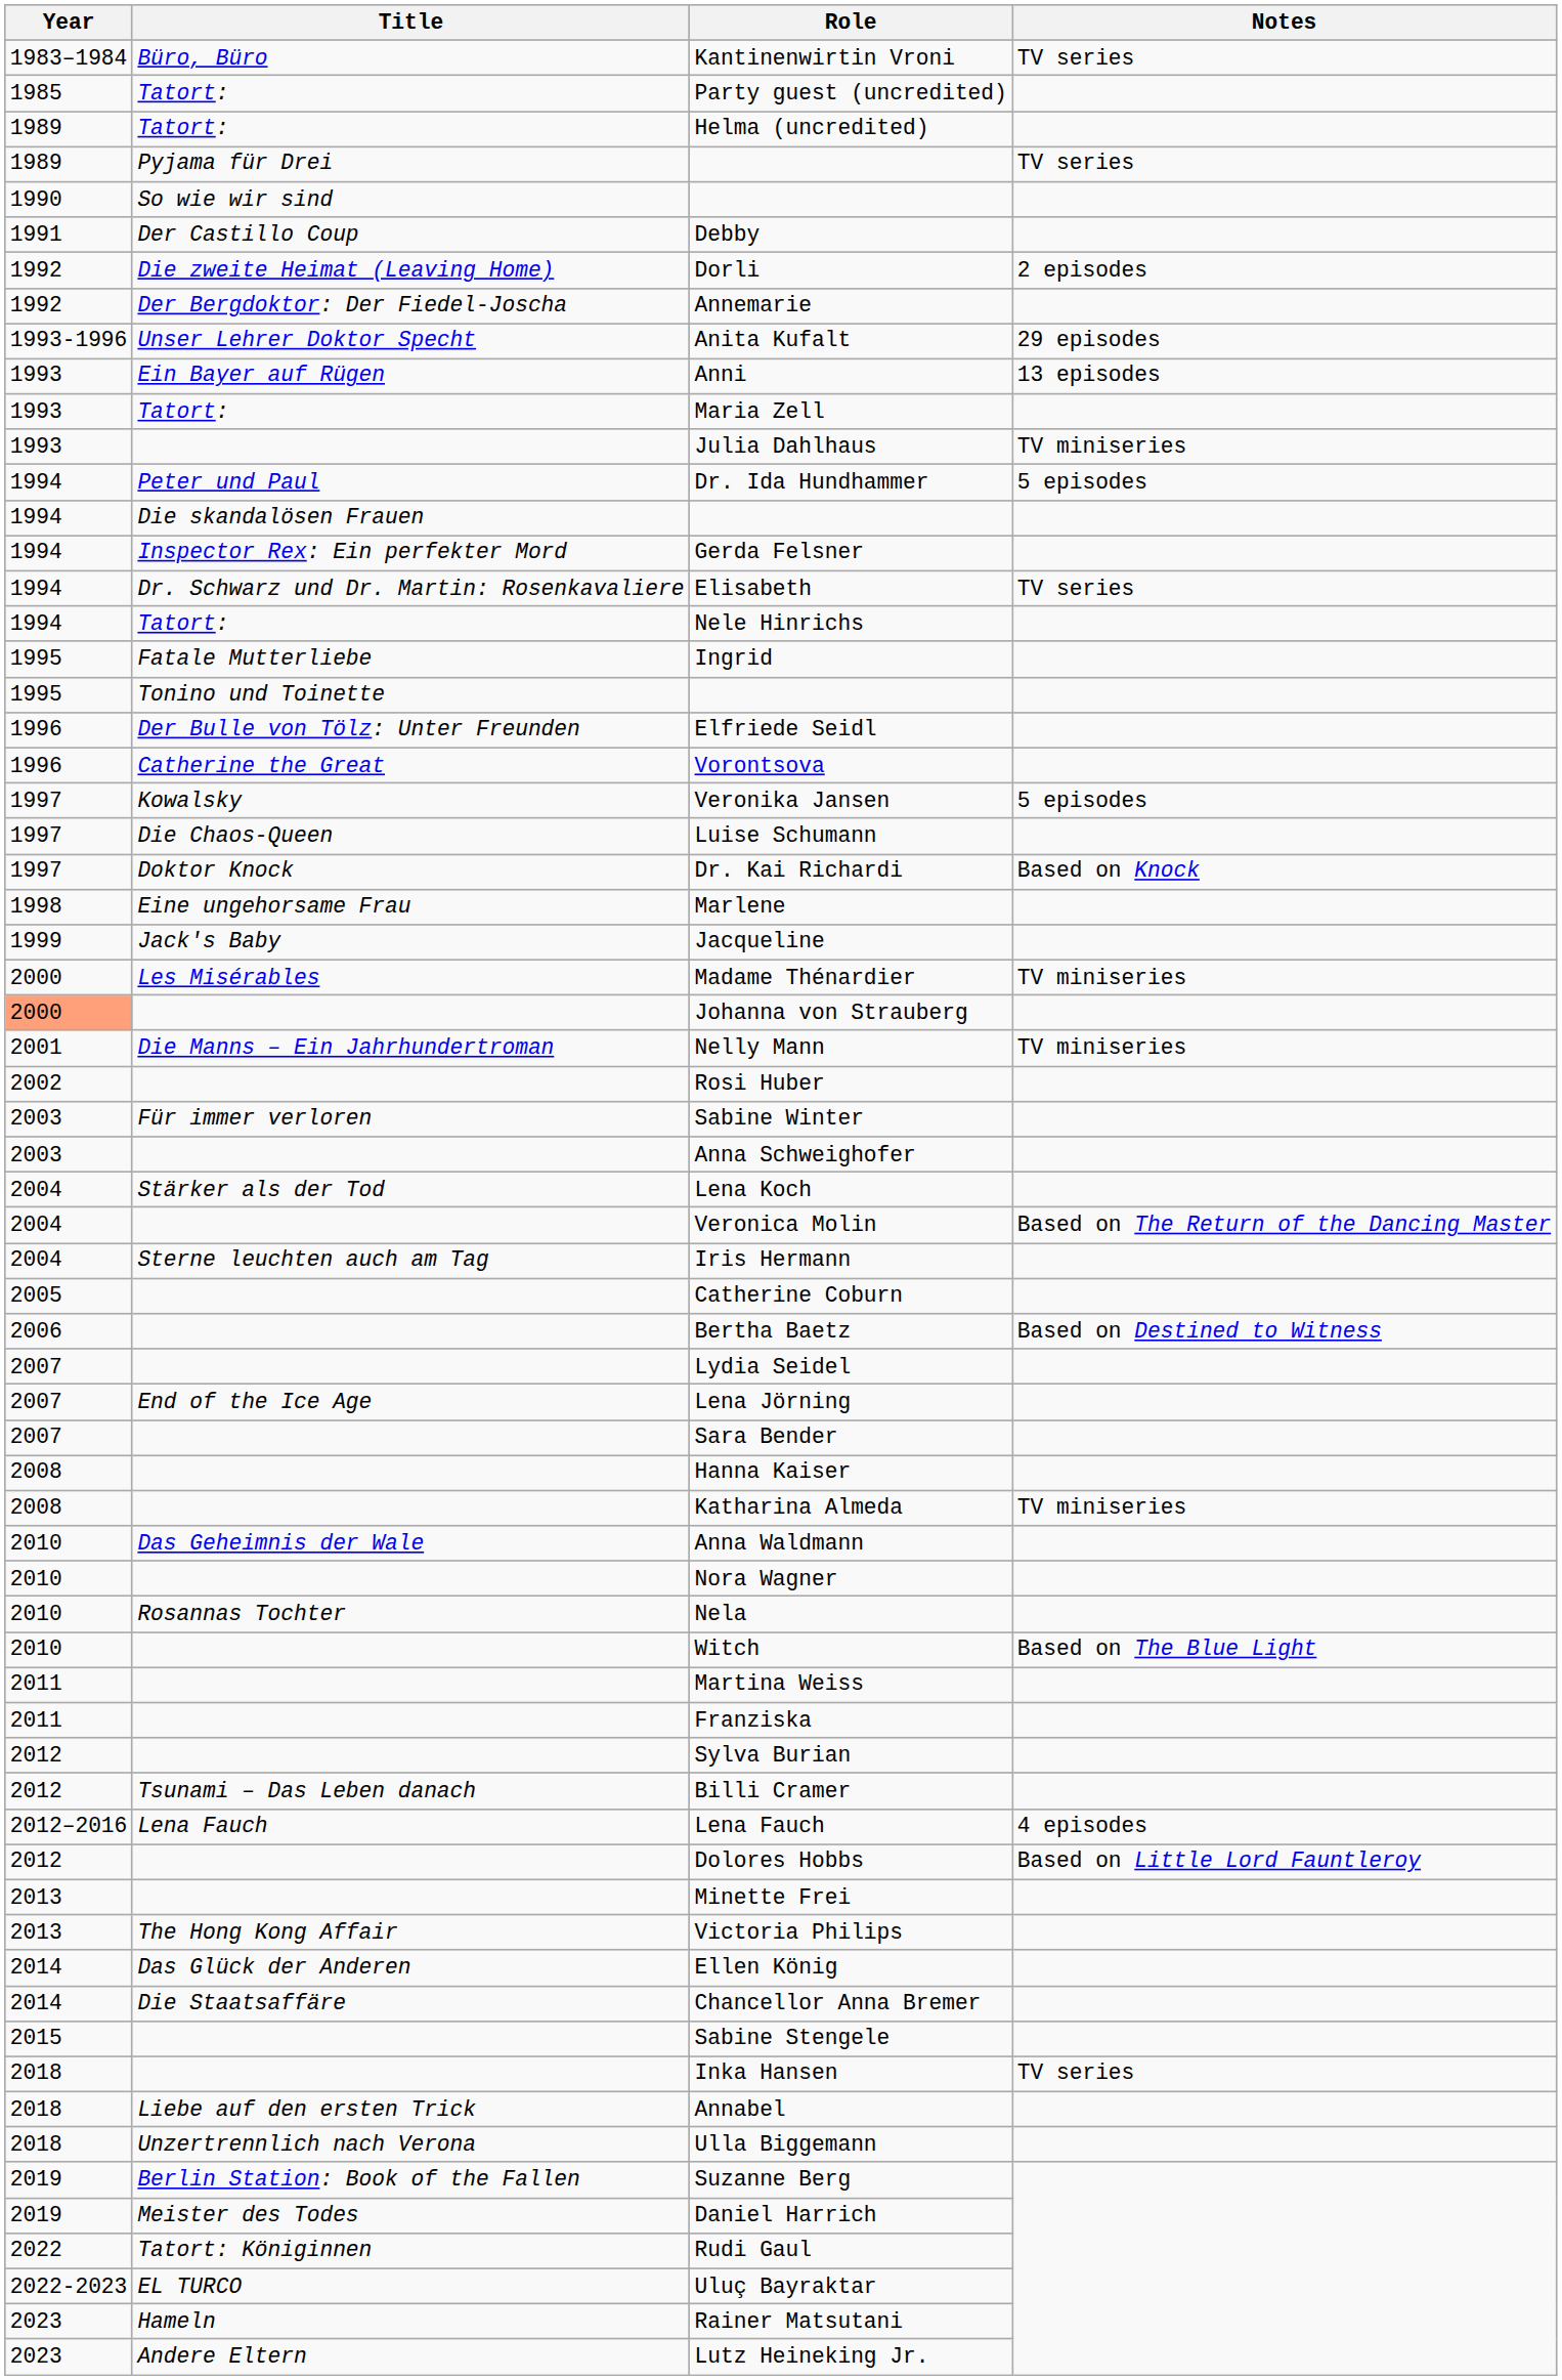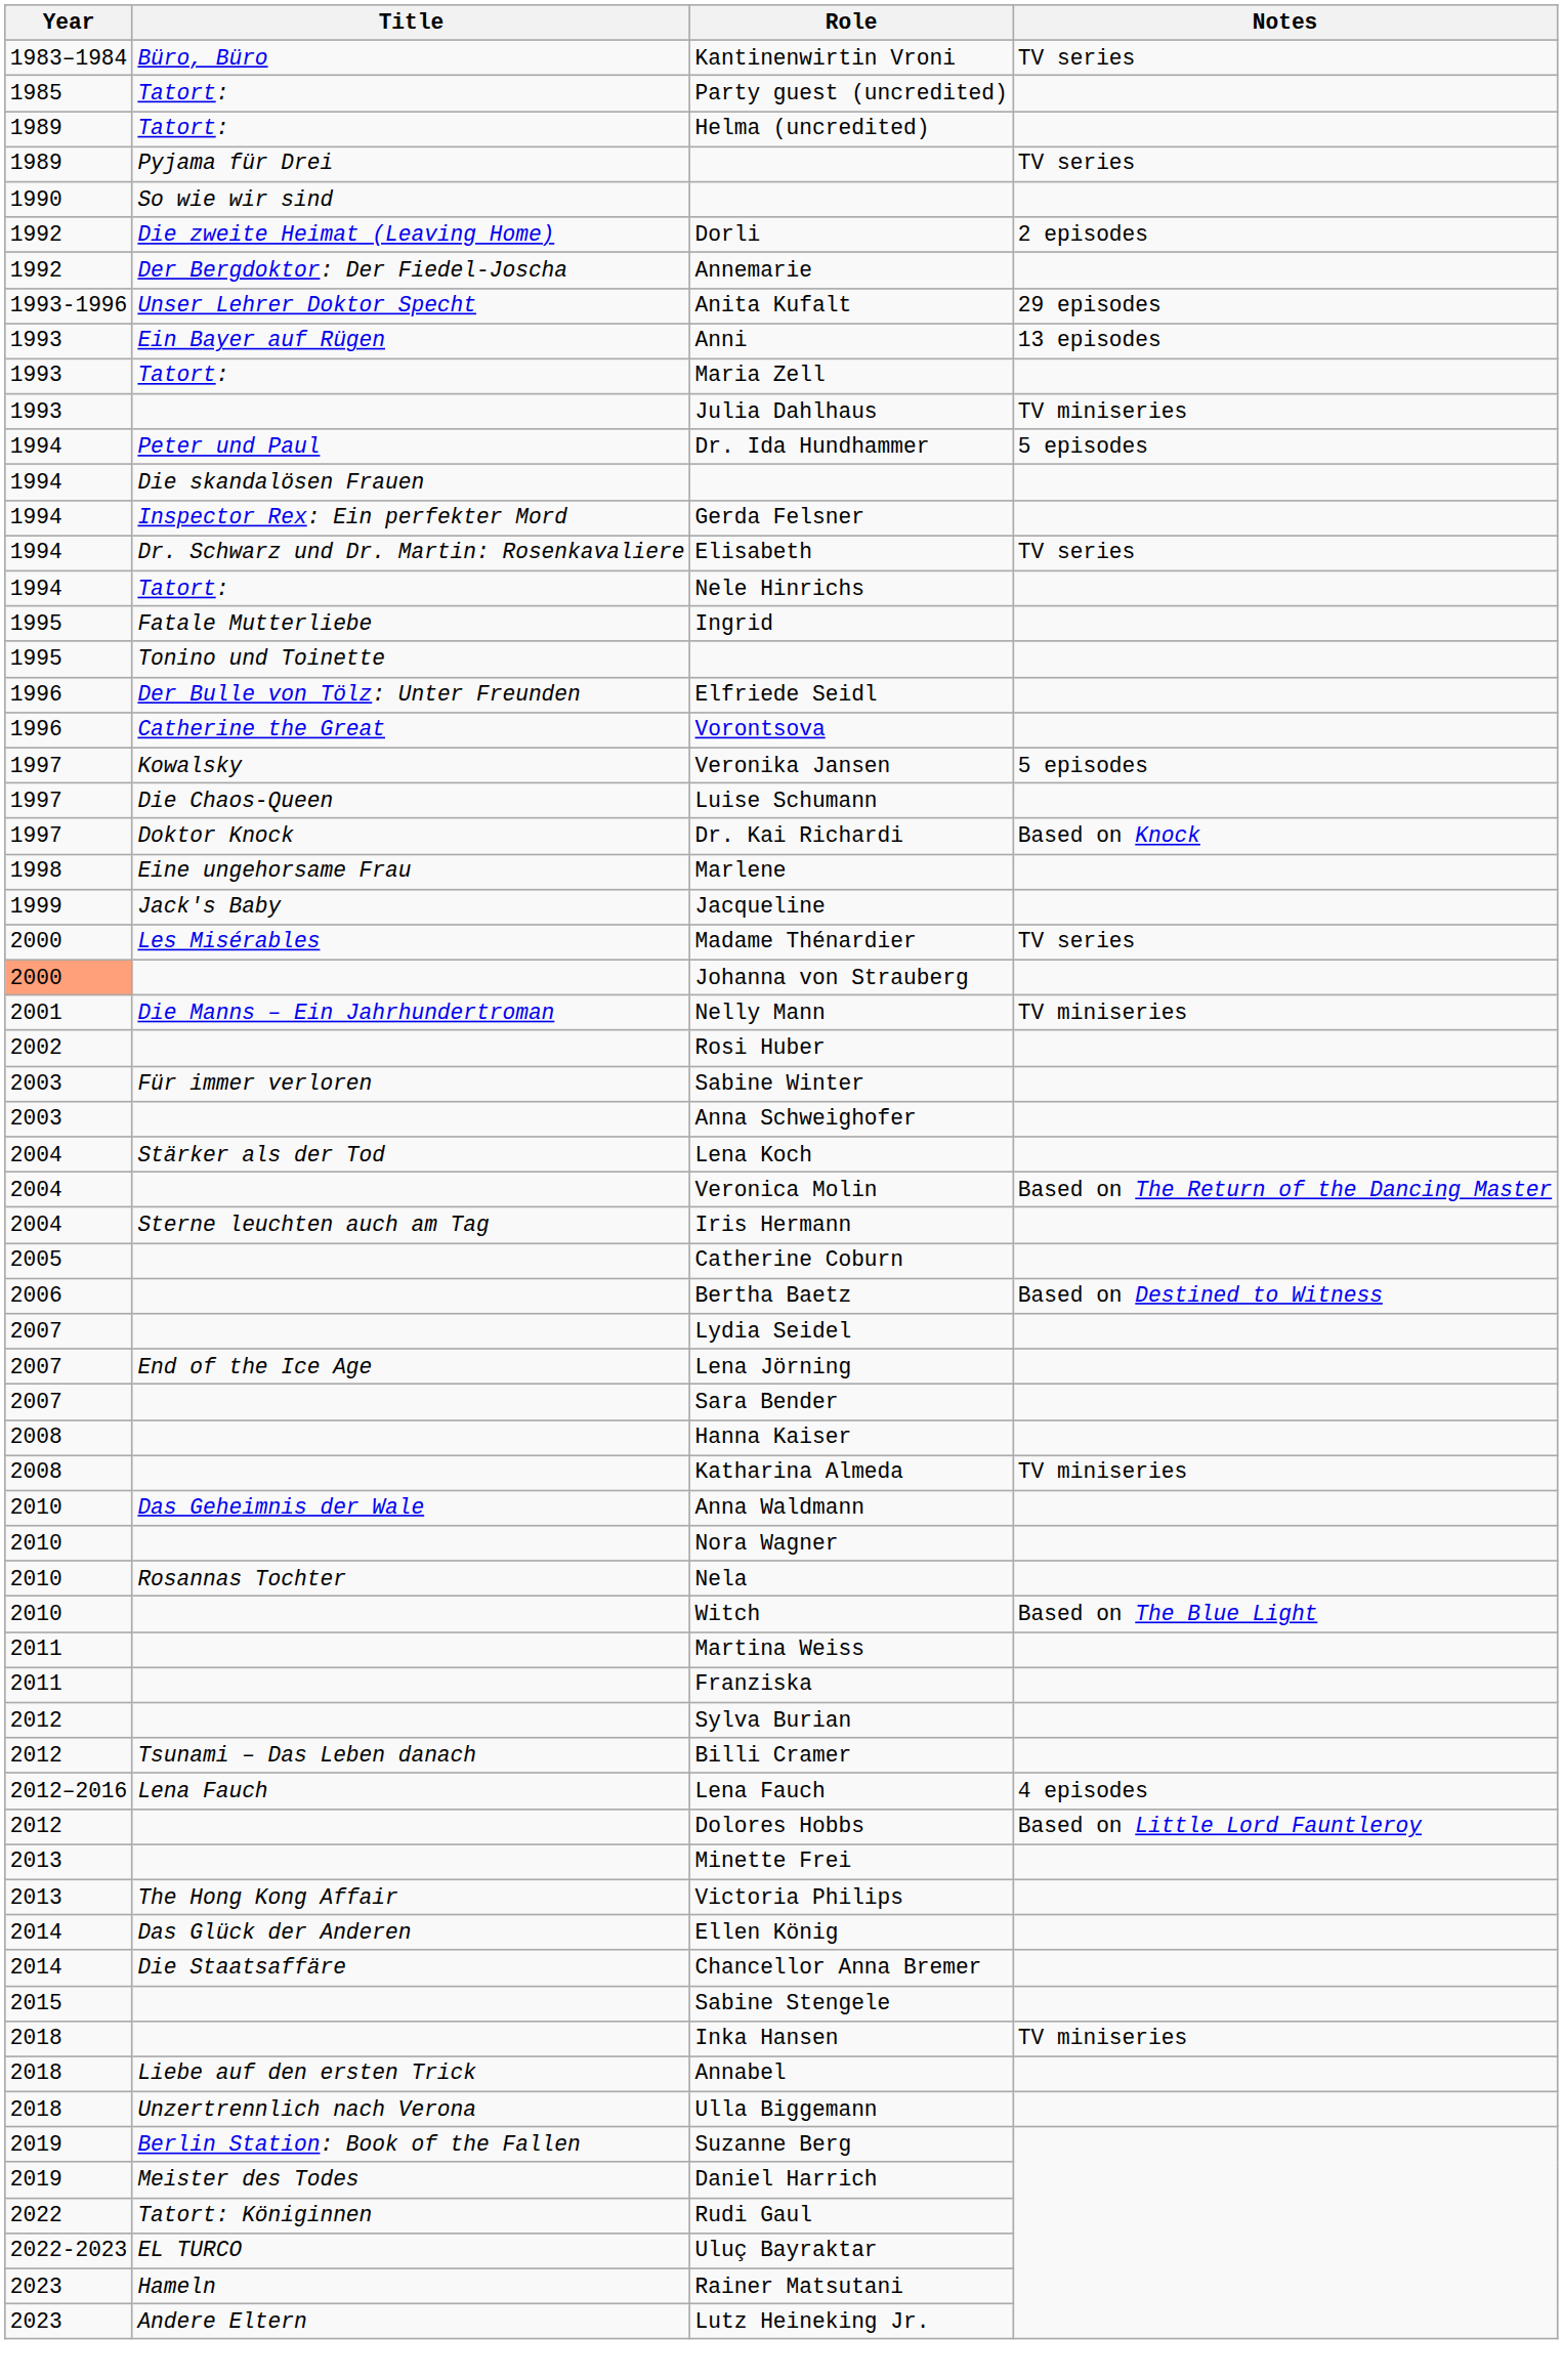- row: 1991 | Der Castillo Coup | Debby
Madame Thénardier | Notes: TV miniseries -> TV series
Inka Hansen | Notes: TV series -> TV miniseries
